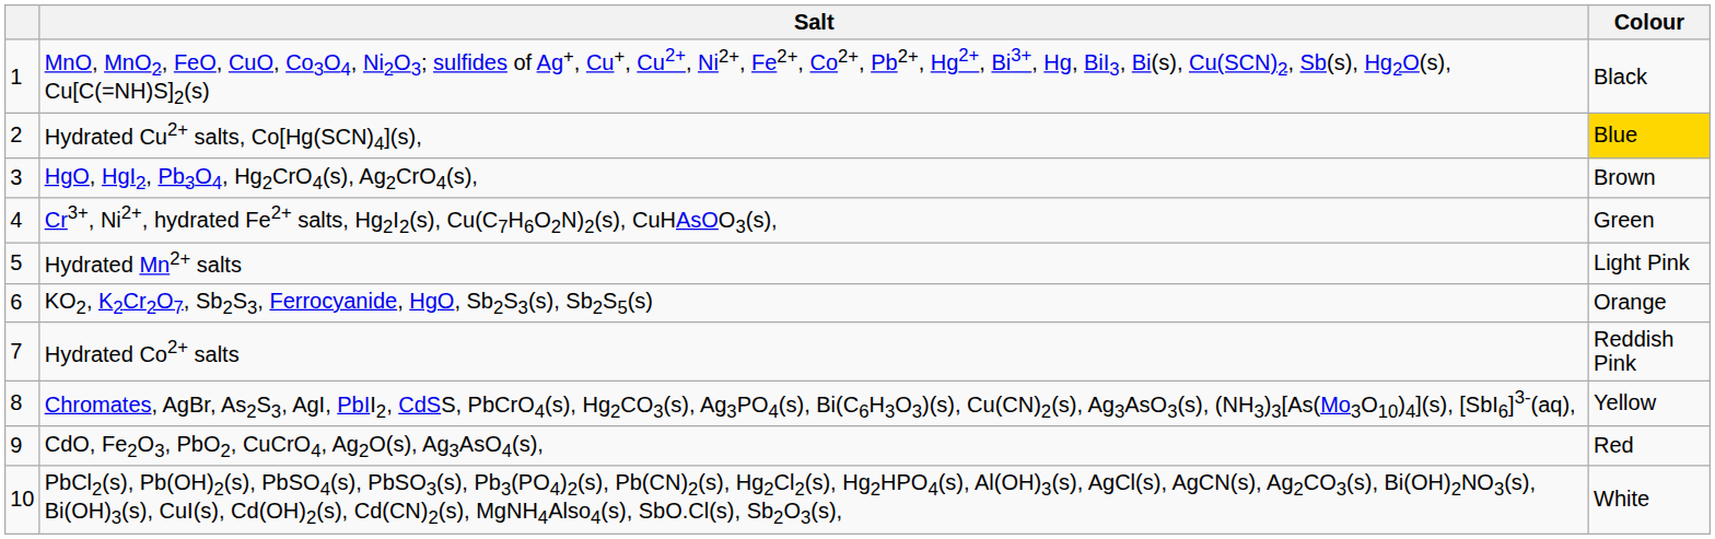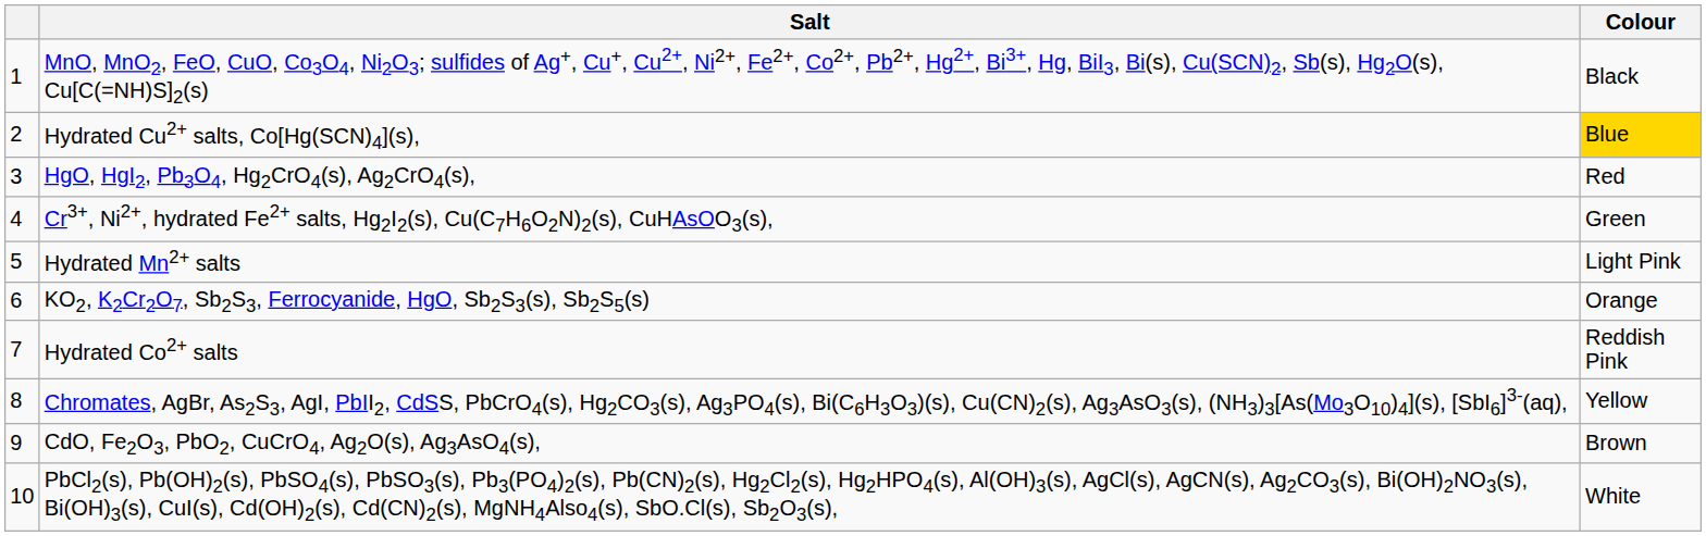HgO, HgI2, Pb3O4, Hg2CrO4(s), Ag2CrO4(s), | Colour: Brown -> Red
CdO, Fe2O3, PbO2, CuCrO4, Ag2O(s), Ag3AsO4(s), | Colour: Red -> Brown
